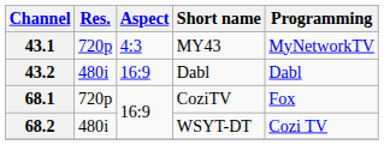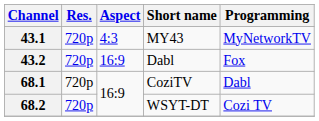43.2 | Res.: 480i -> 720p
43.2 | Programming: Dabl -> Fox
68.1 | Programming: Fox -> Dabl
68.2 | Res.: 480i -> 720p
